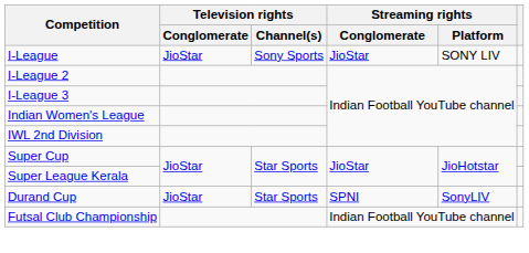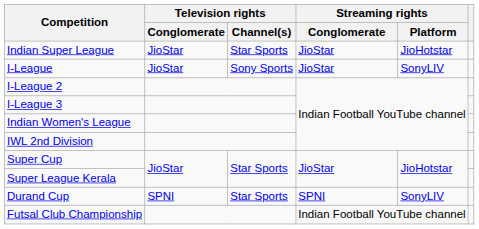+ row: Indian Super League | JioStar | Star Sports | JioStar | JioHotstar
I-League | Streaming rights / Platform: SONY LIV -> SonyLIV
Durand Cup | Television rights / Conglomerate: JioStar -> SPNI
